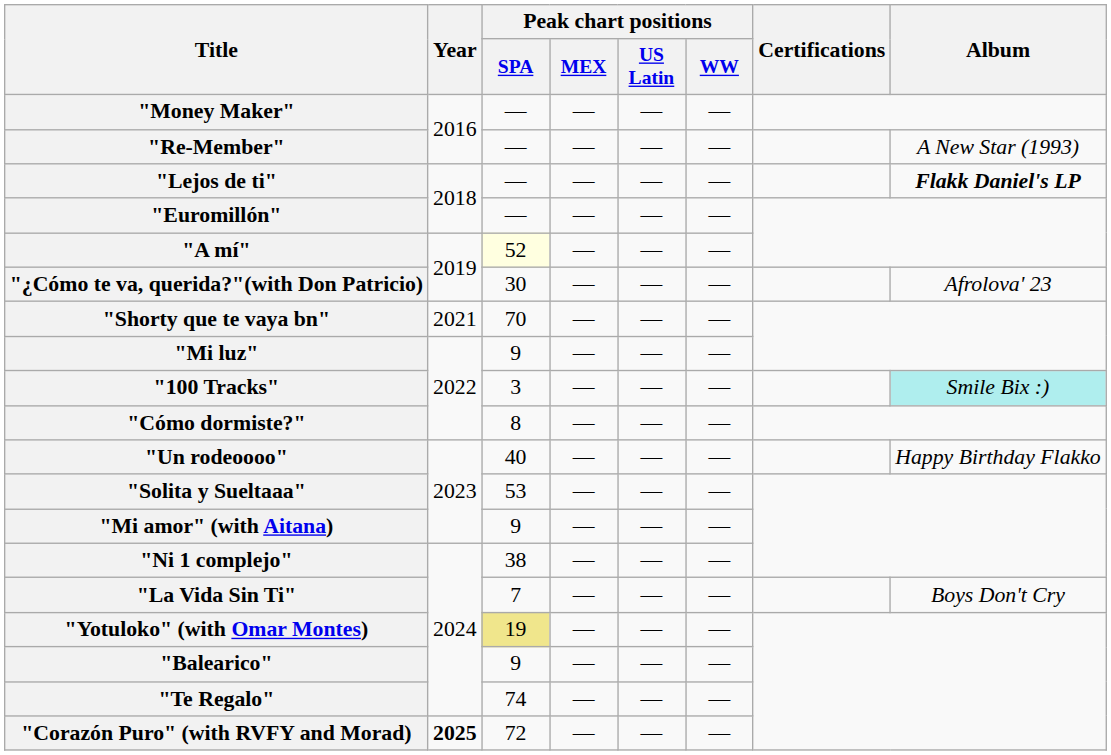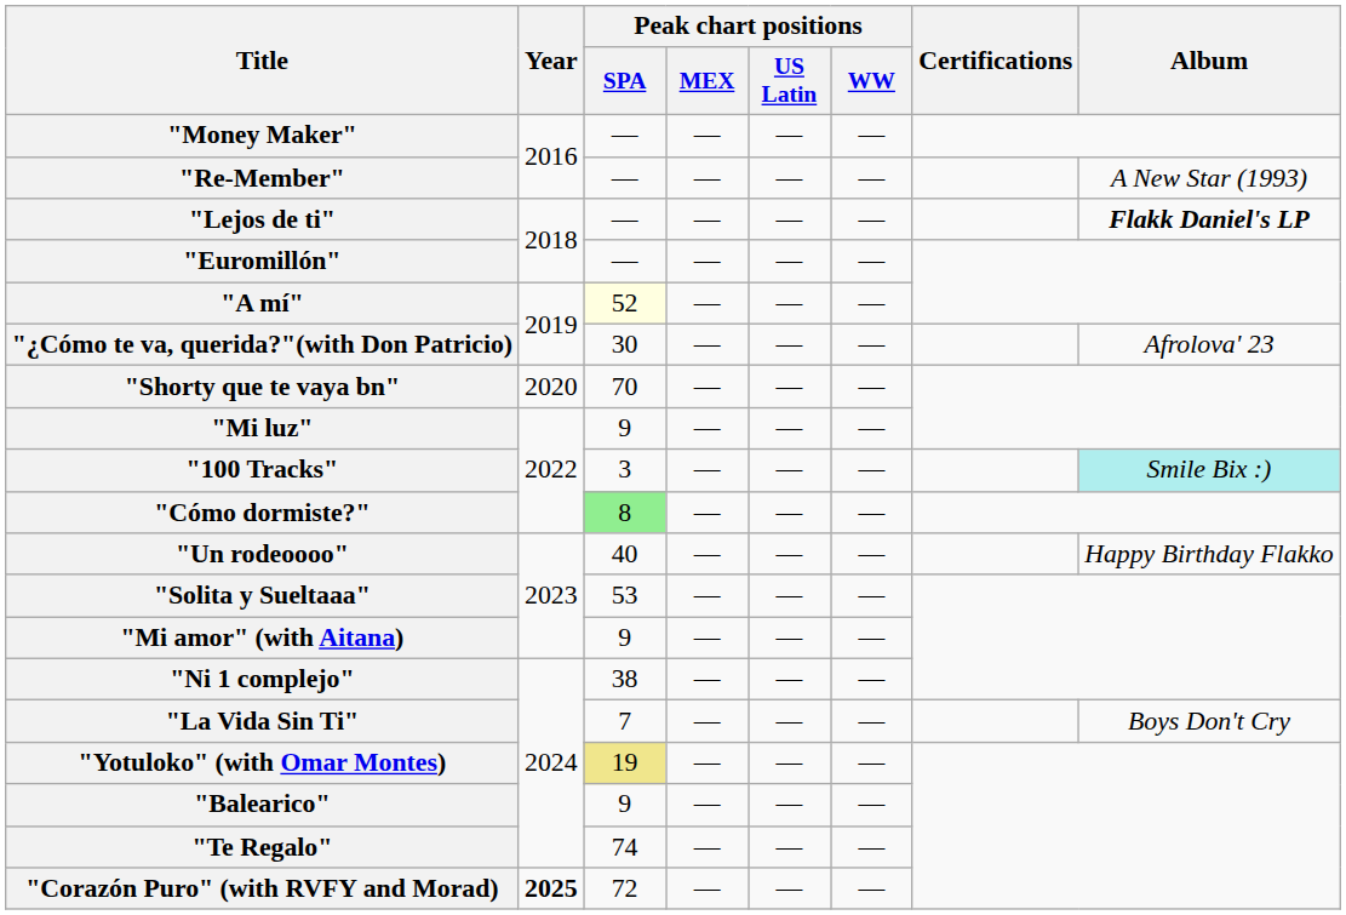"Shorty que te vaya bn" | Year: 2021 -> 2020
"Cómo dormiste?" | Peak chart positions / SPA: no background -> lightgreen background
